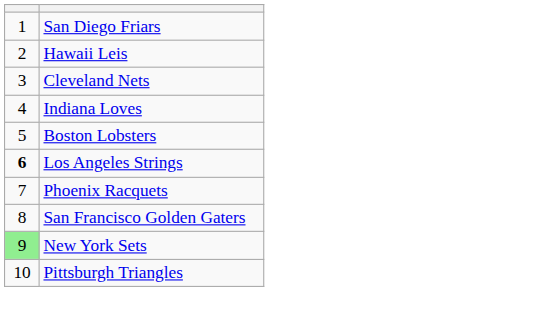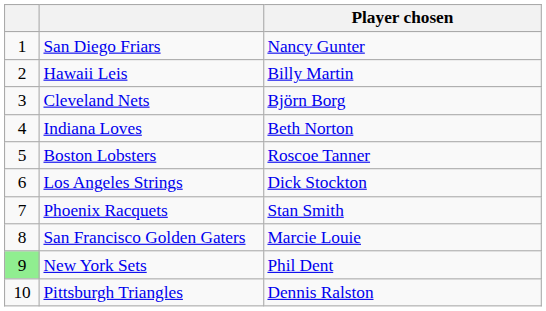+ column: Player chosen | Nancy Gunter | Billy Martin | Björn Borg | Beth Norton | Roscoe Tanner | Dick Stockton | Stan Smith | Marcie Louie | Phil Dent | Dennis Ralston
Los Angeles Strings | column 1: bold -> normal
